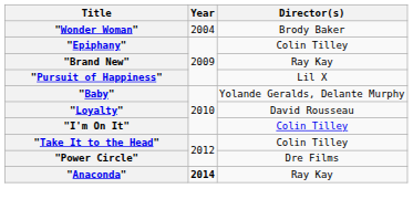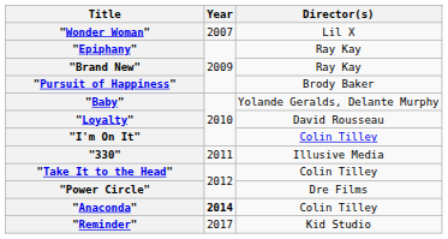"Wonder Woman" | Year: 2004 -> 2007
"Wonder Woman" | Director(s): Brody Baker -> Lil X
"Epiphany" | Director(s): Colin Tilley -> Ray Kay
"Pursuit of Happiness" | Director(s): Lil X -> Brody Baker
+ row: "330" | 2011 | Illusive Media
"Anaconda" | Director(s): Ray Kay -> Colin Tilley
+ row: "Reminder" | 2017 | Kid Studio
